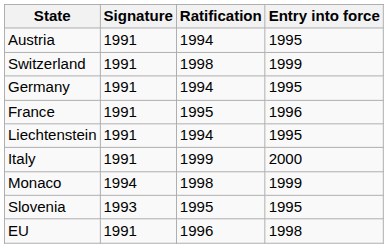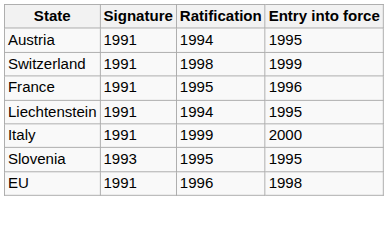- row: Germany | 1991 | 1994 | 1995
- row: Monaco | 1994 | 1998 | 1999
